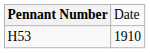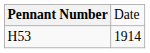H53 | column 2: 1910 -> 1914
